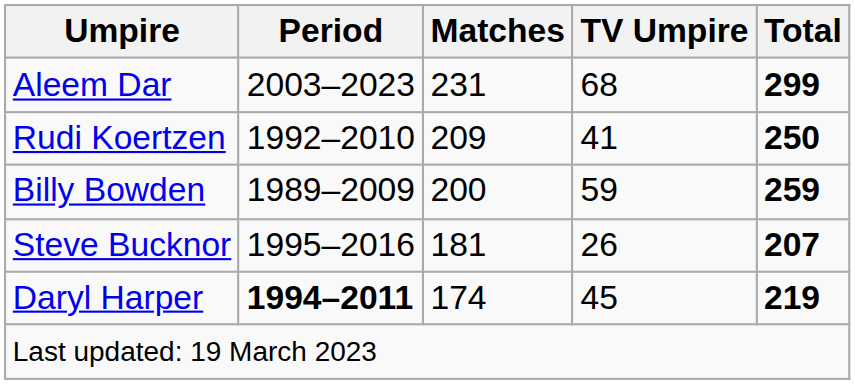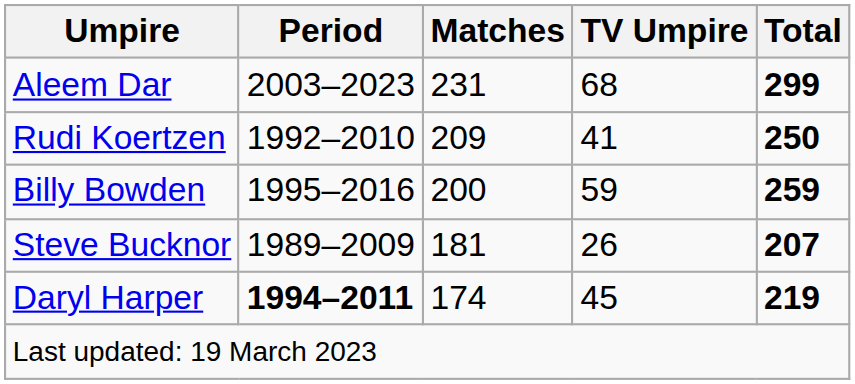Billy Bowden | Period: 1989–2009 -> 1995–2016
Steve Bucknor | Period: 1995–2016 -> 1989–2009
